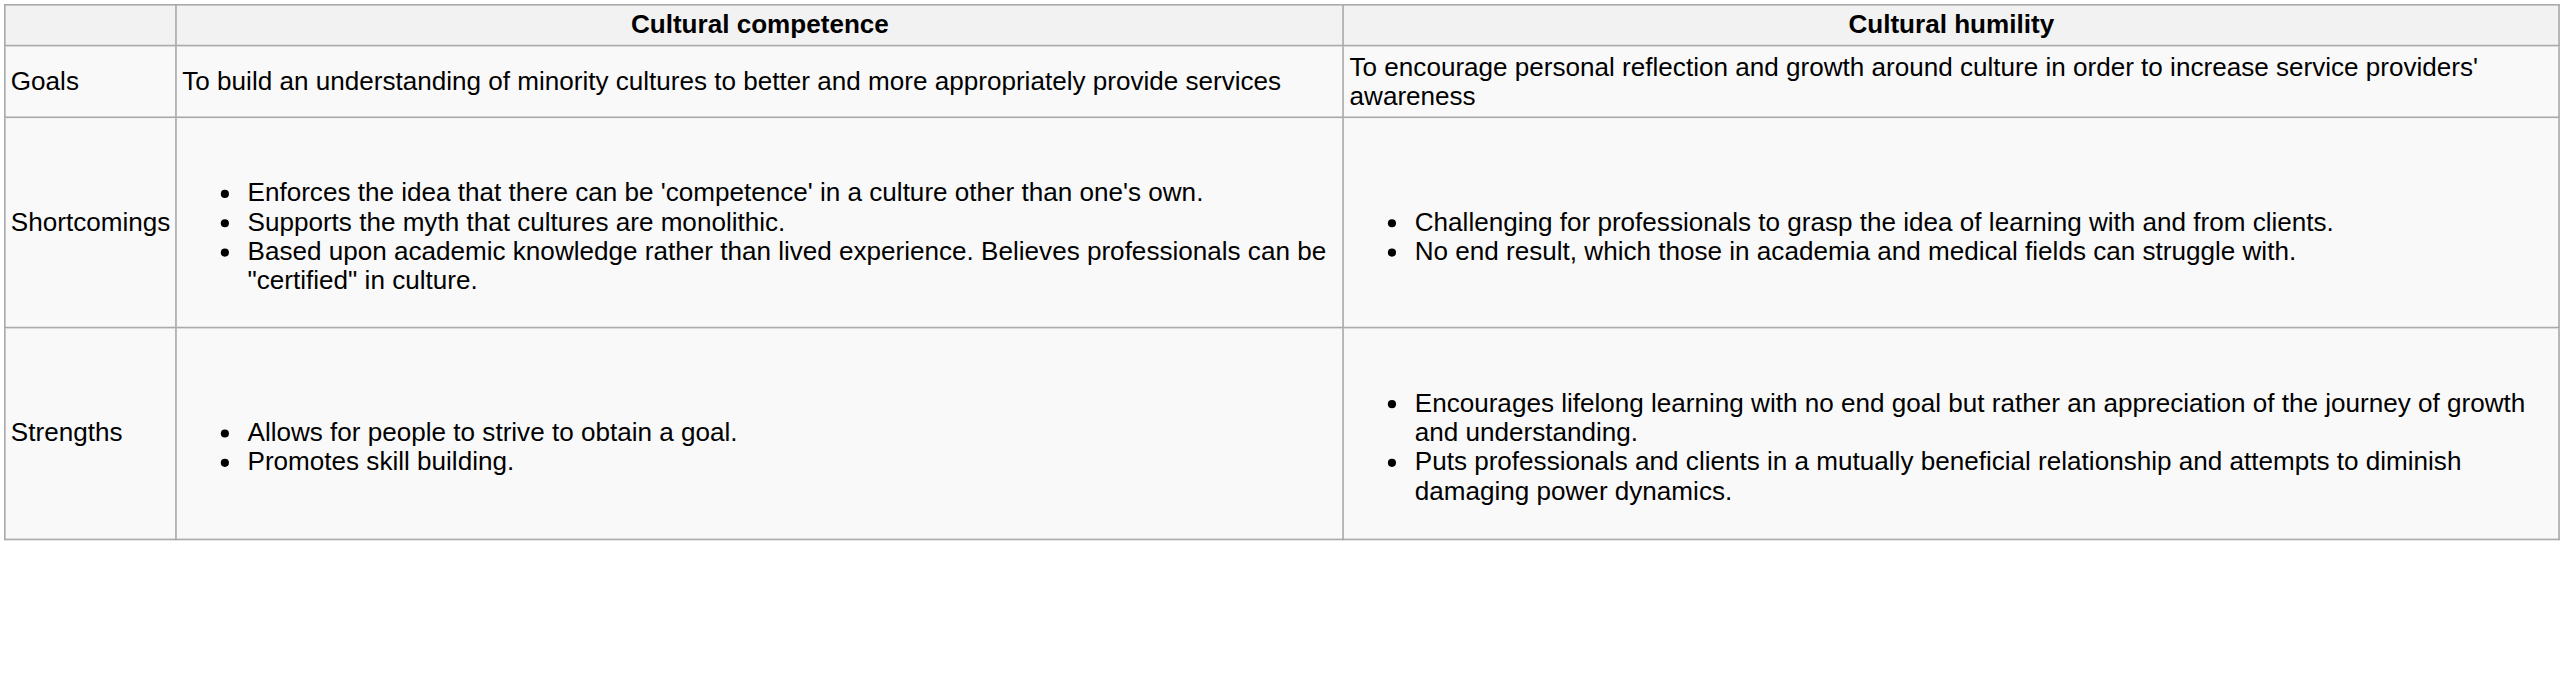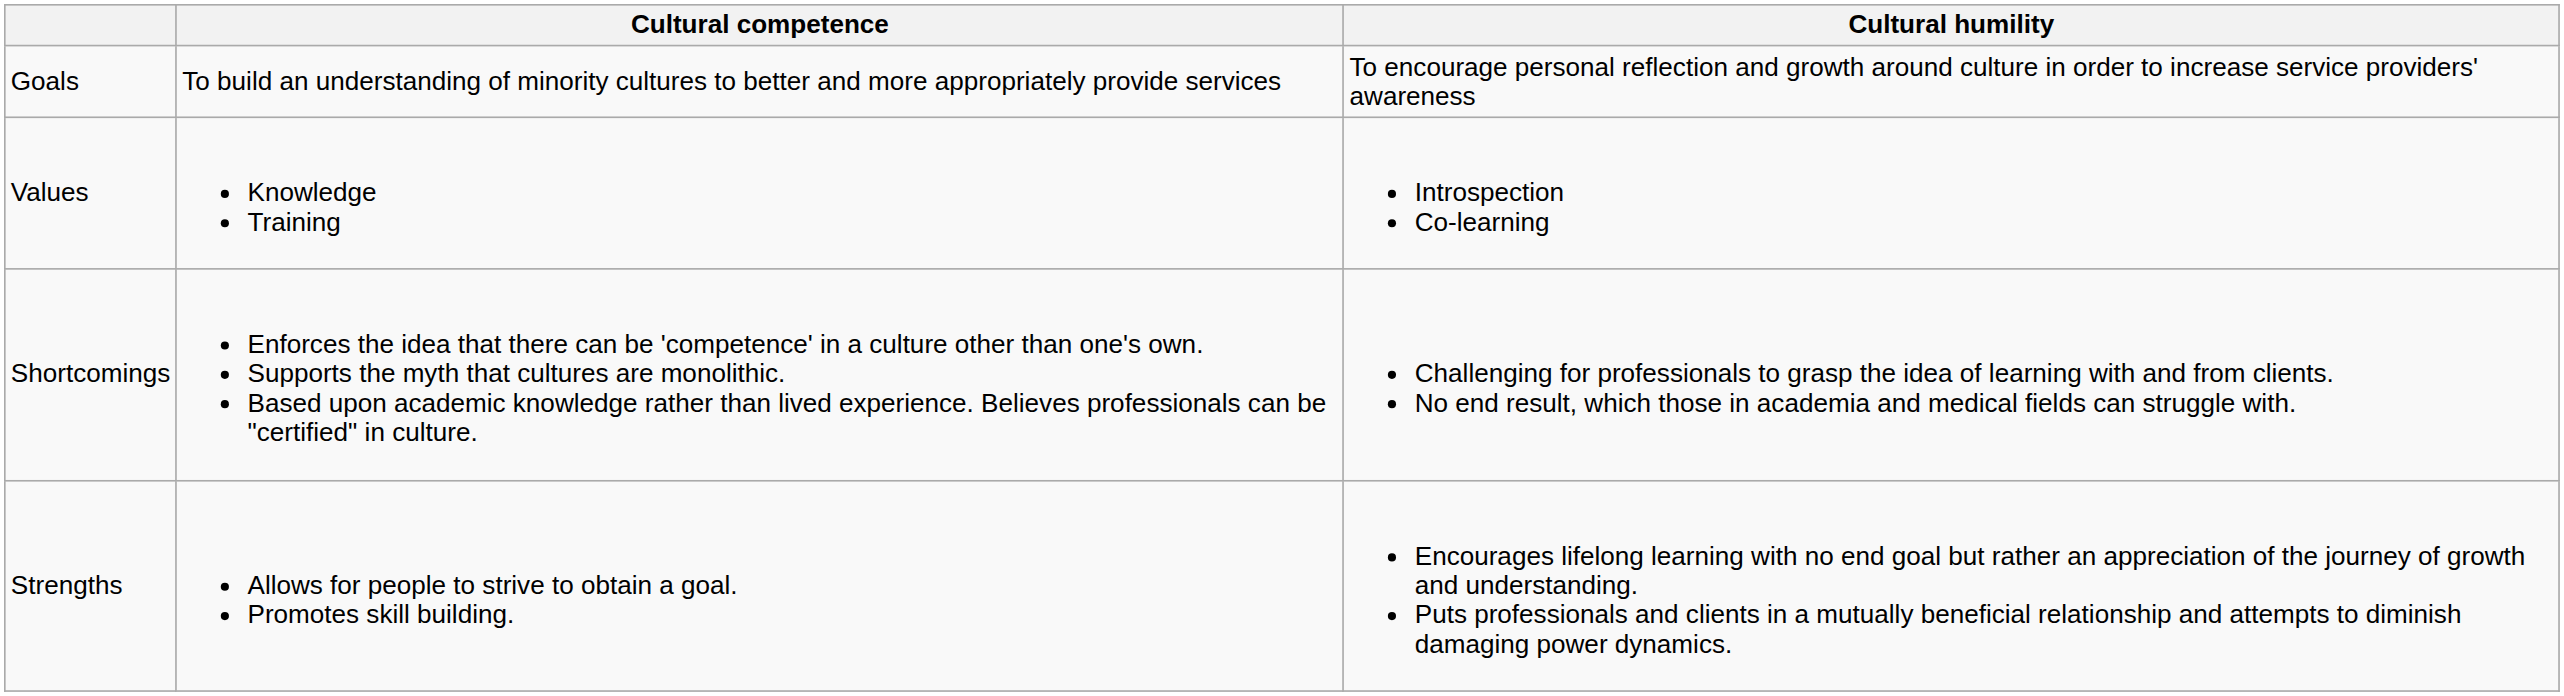+ row: Values | Knowledge Training | Introspection Co-learning
